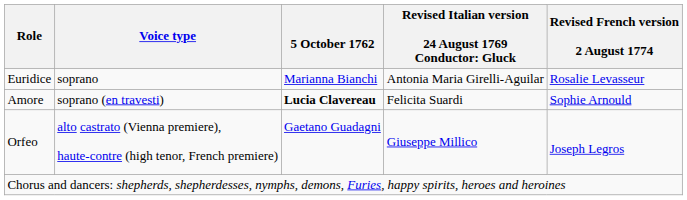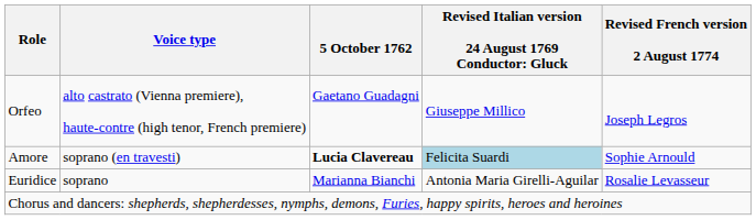rows swapped: Orfeo <-> Euridice
Amore | column 4: no background -> lightblue background
